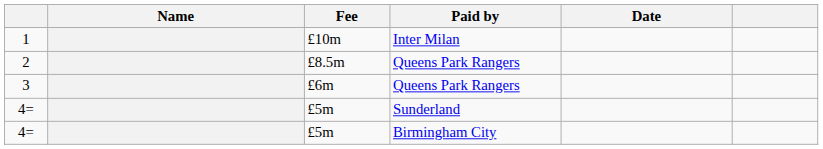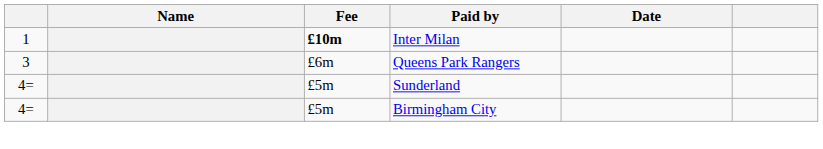1 | Fee: normal -> bold
- row: 2 | £8.5m | Queens Park Rangers
